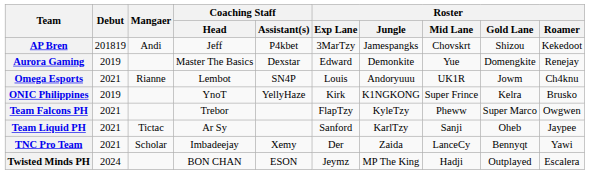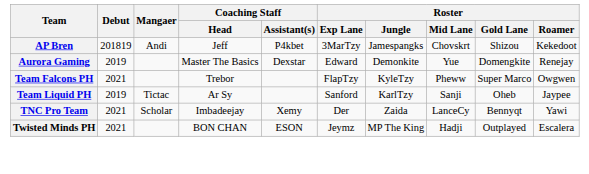- row: Omega Esports | 2021 | Rianne | Lembot | SN4P | Louis | Andoryuuu | UK1R | Jowm | Ch4knu
- row: ONIC Philippines | 2019 | YnoT | YellyHaze | Kirk | K1NGKONG | Super Frince | Kelra | Brusko
Team Liquid PH | Debut: 2021 -> 2019
Twisted Minds PH | Debut: 2024 -> 2021
